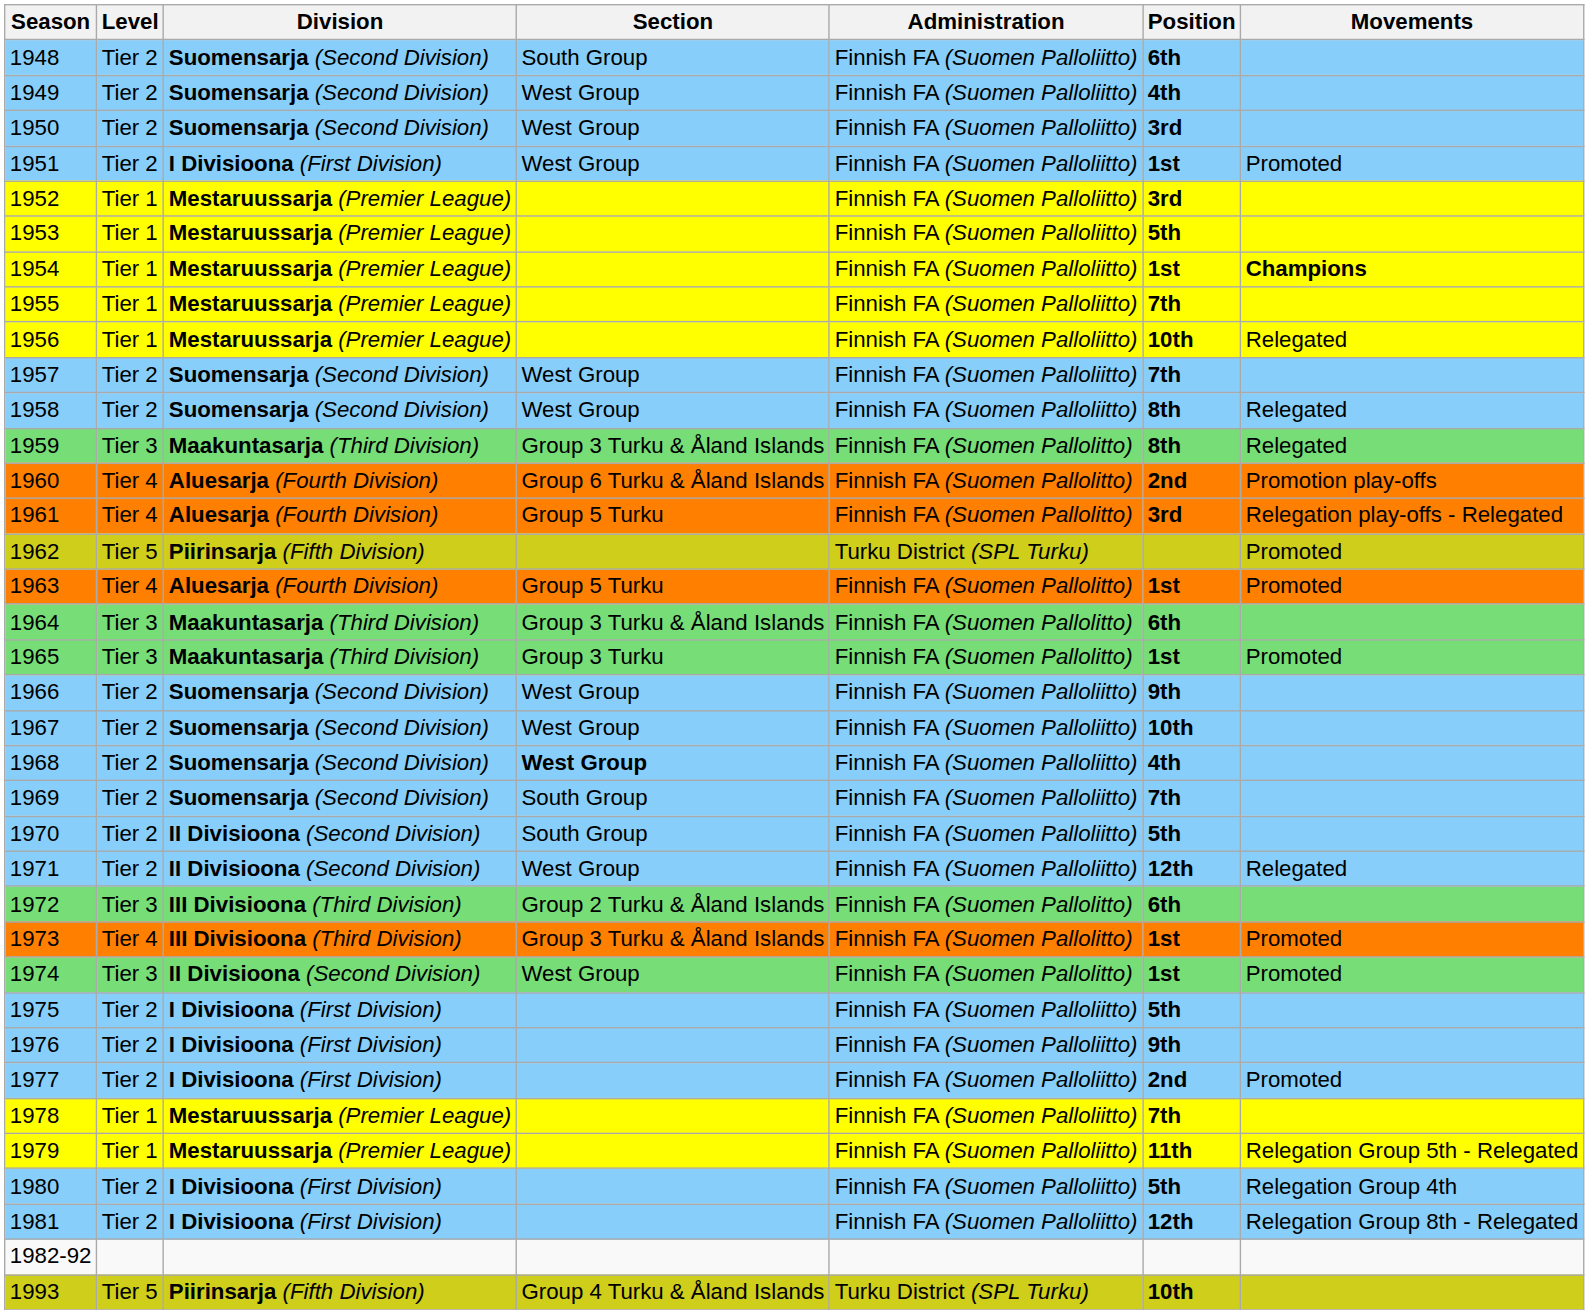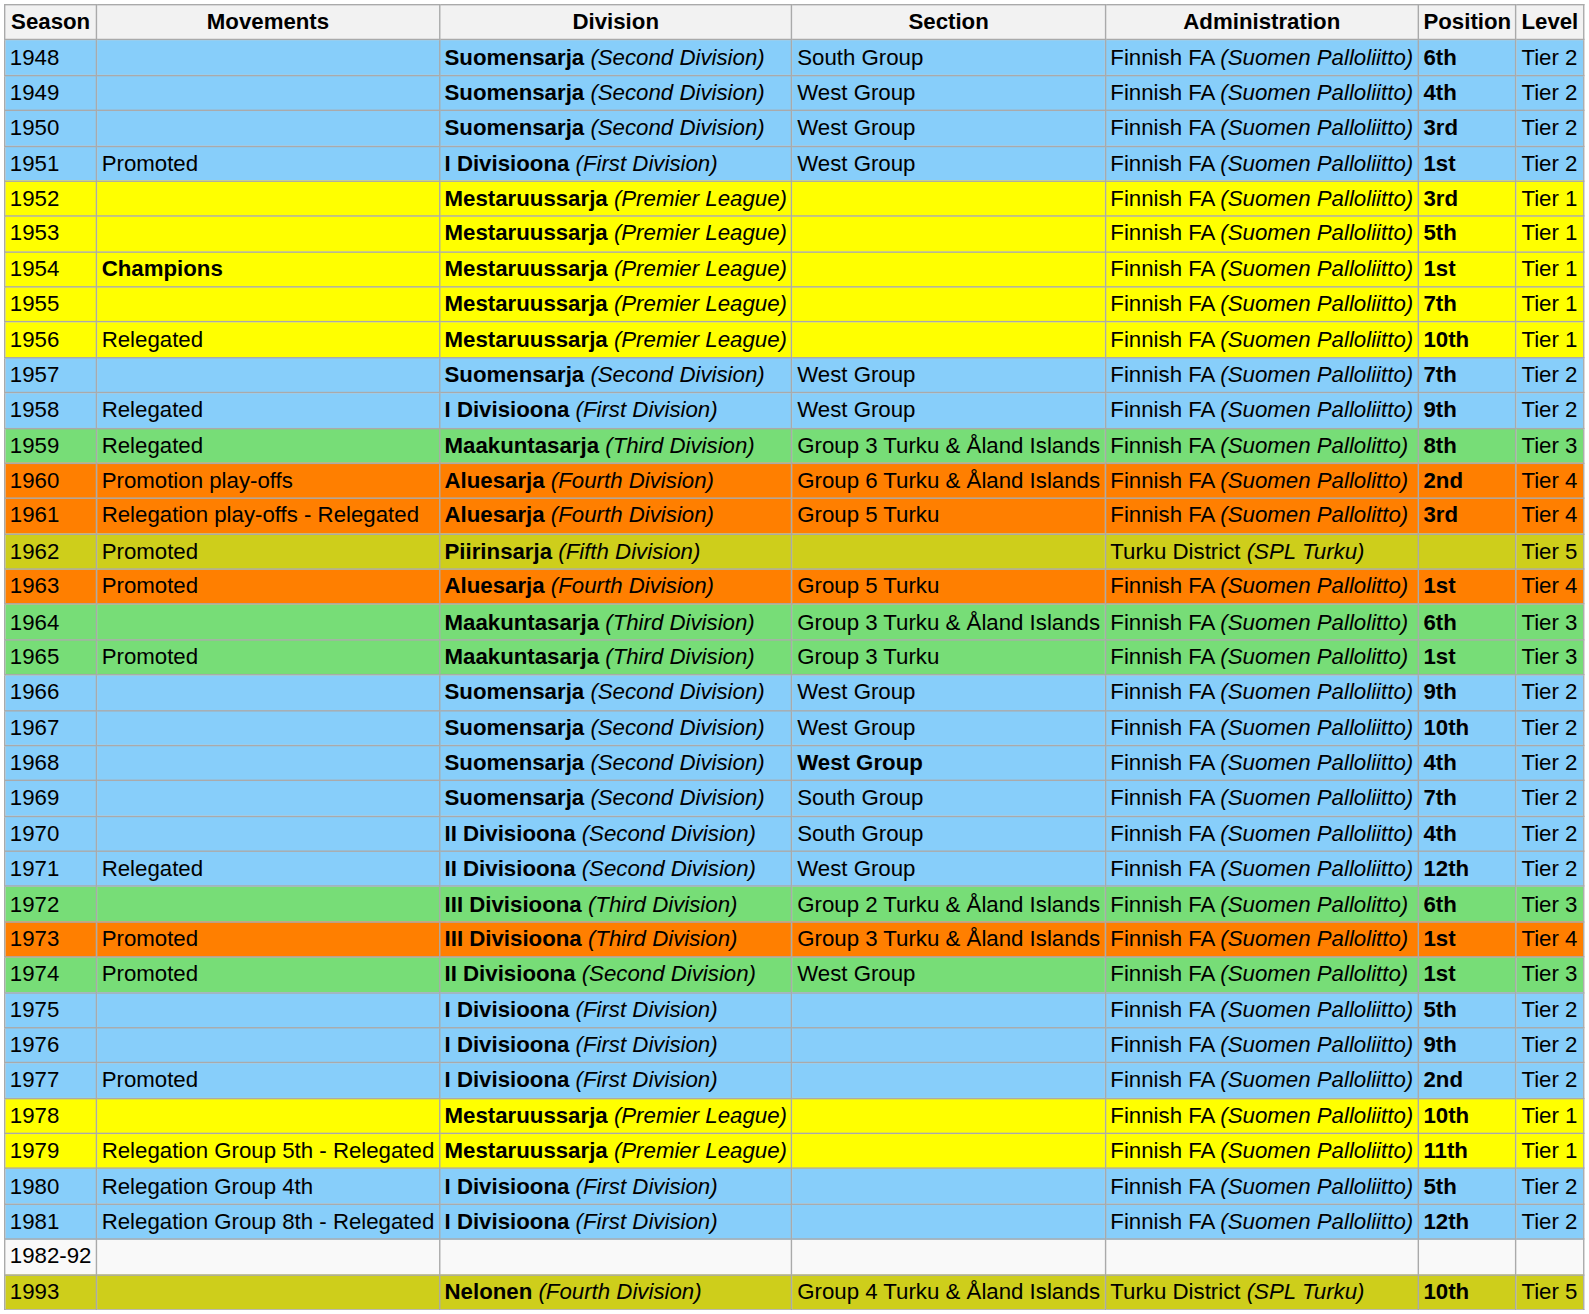columns swapped: Level <-> Movements
1958 | Division: Suomensarja (Second Division) -> I Divisioona (First Division)
1958 | Position: 8th -> 9th
1970 | Position: 5th -> 4th
1978 | Position: 7th -> 10th
1993 | Division: Piirinsarja (Fifth Division) -> Nelonen (Fourth Division)
